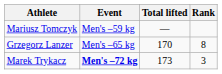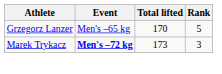- row: Mariusz Tomczyk | Men's –59 kg | —
Grzegorz Lanzer | Rank: 8 -> 5
